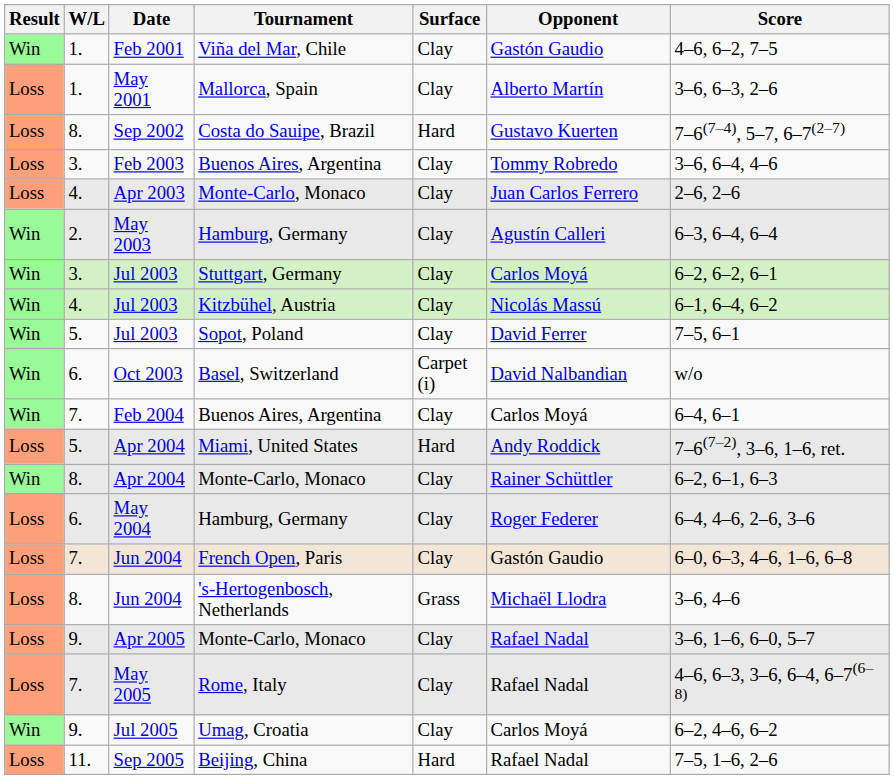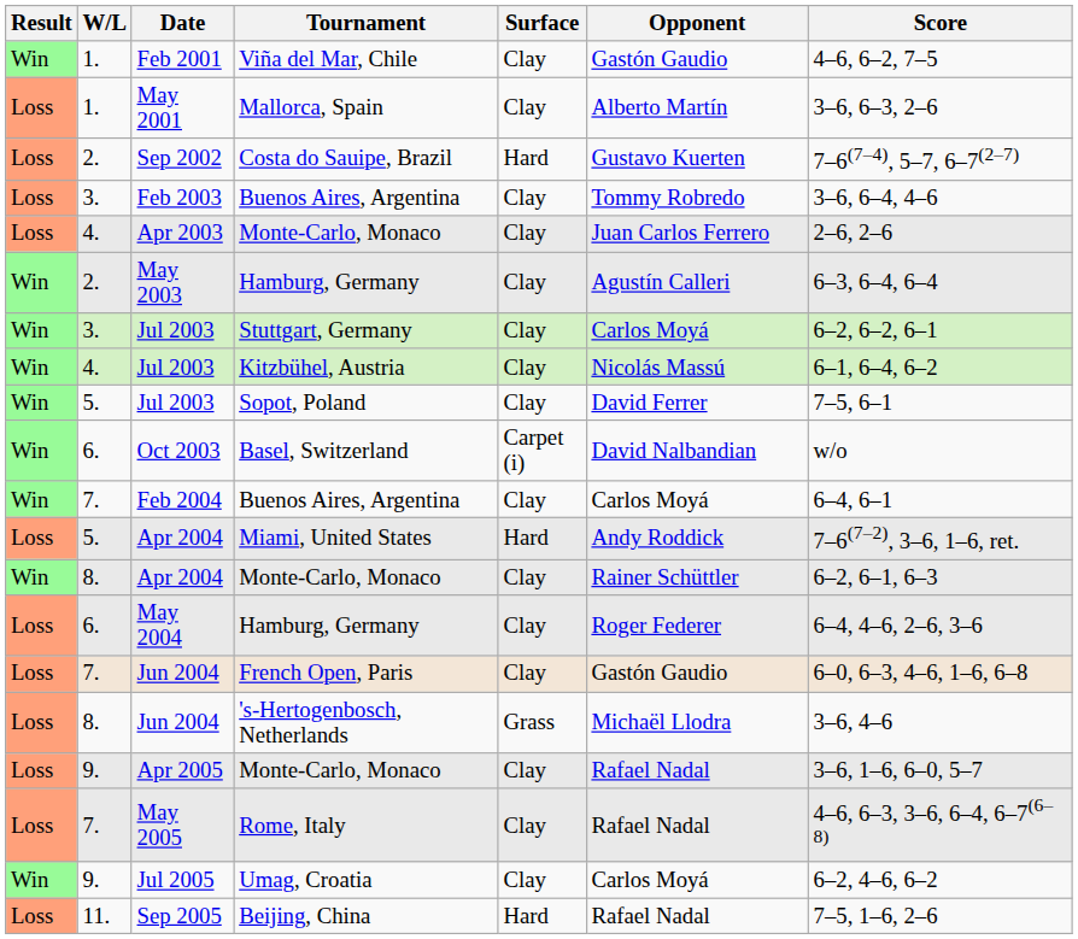Sep 2002 | W/L: 8. -> 2.
